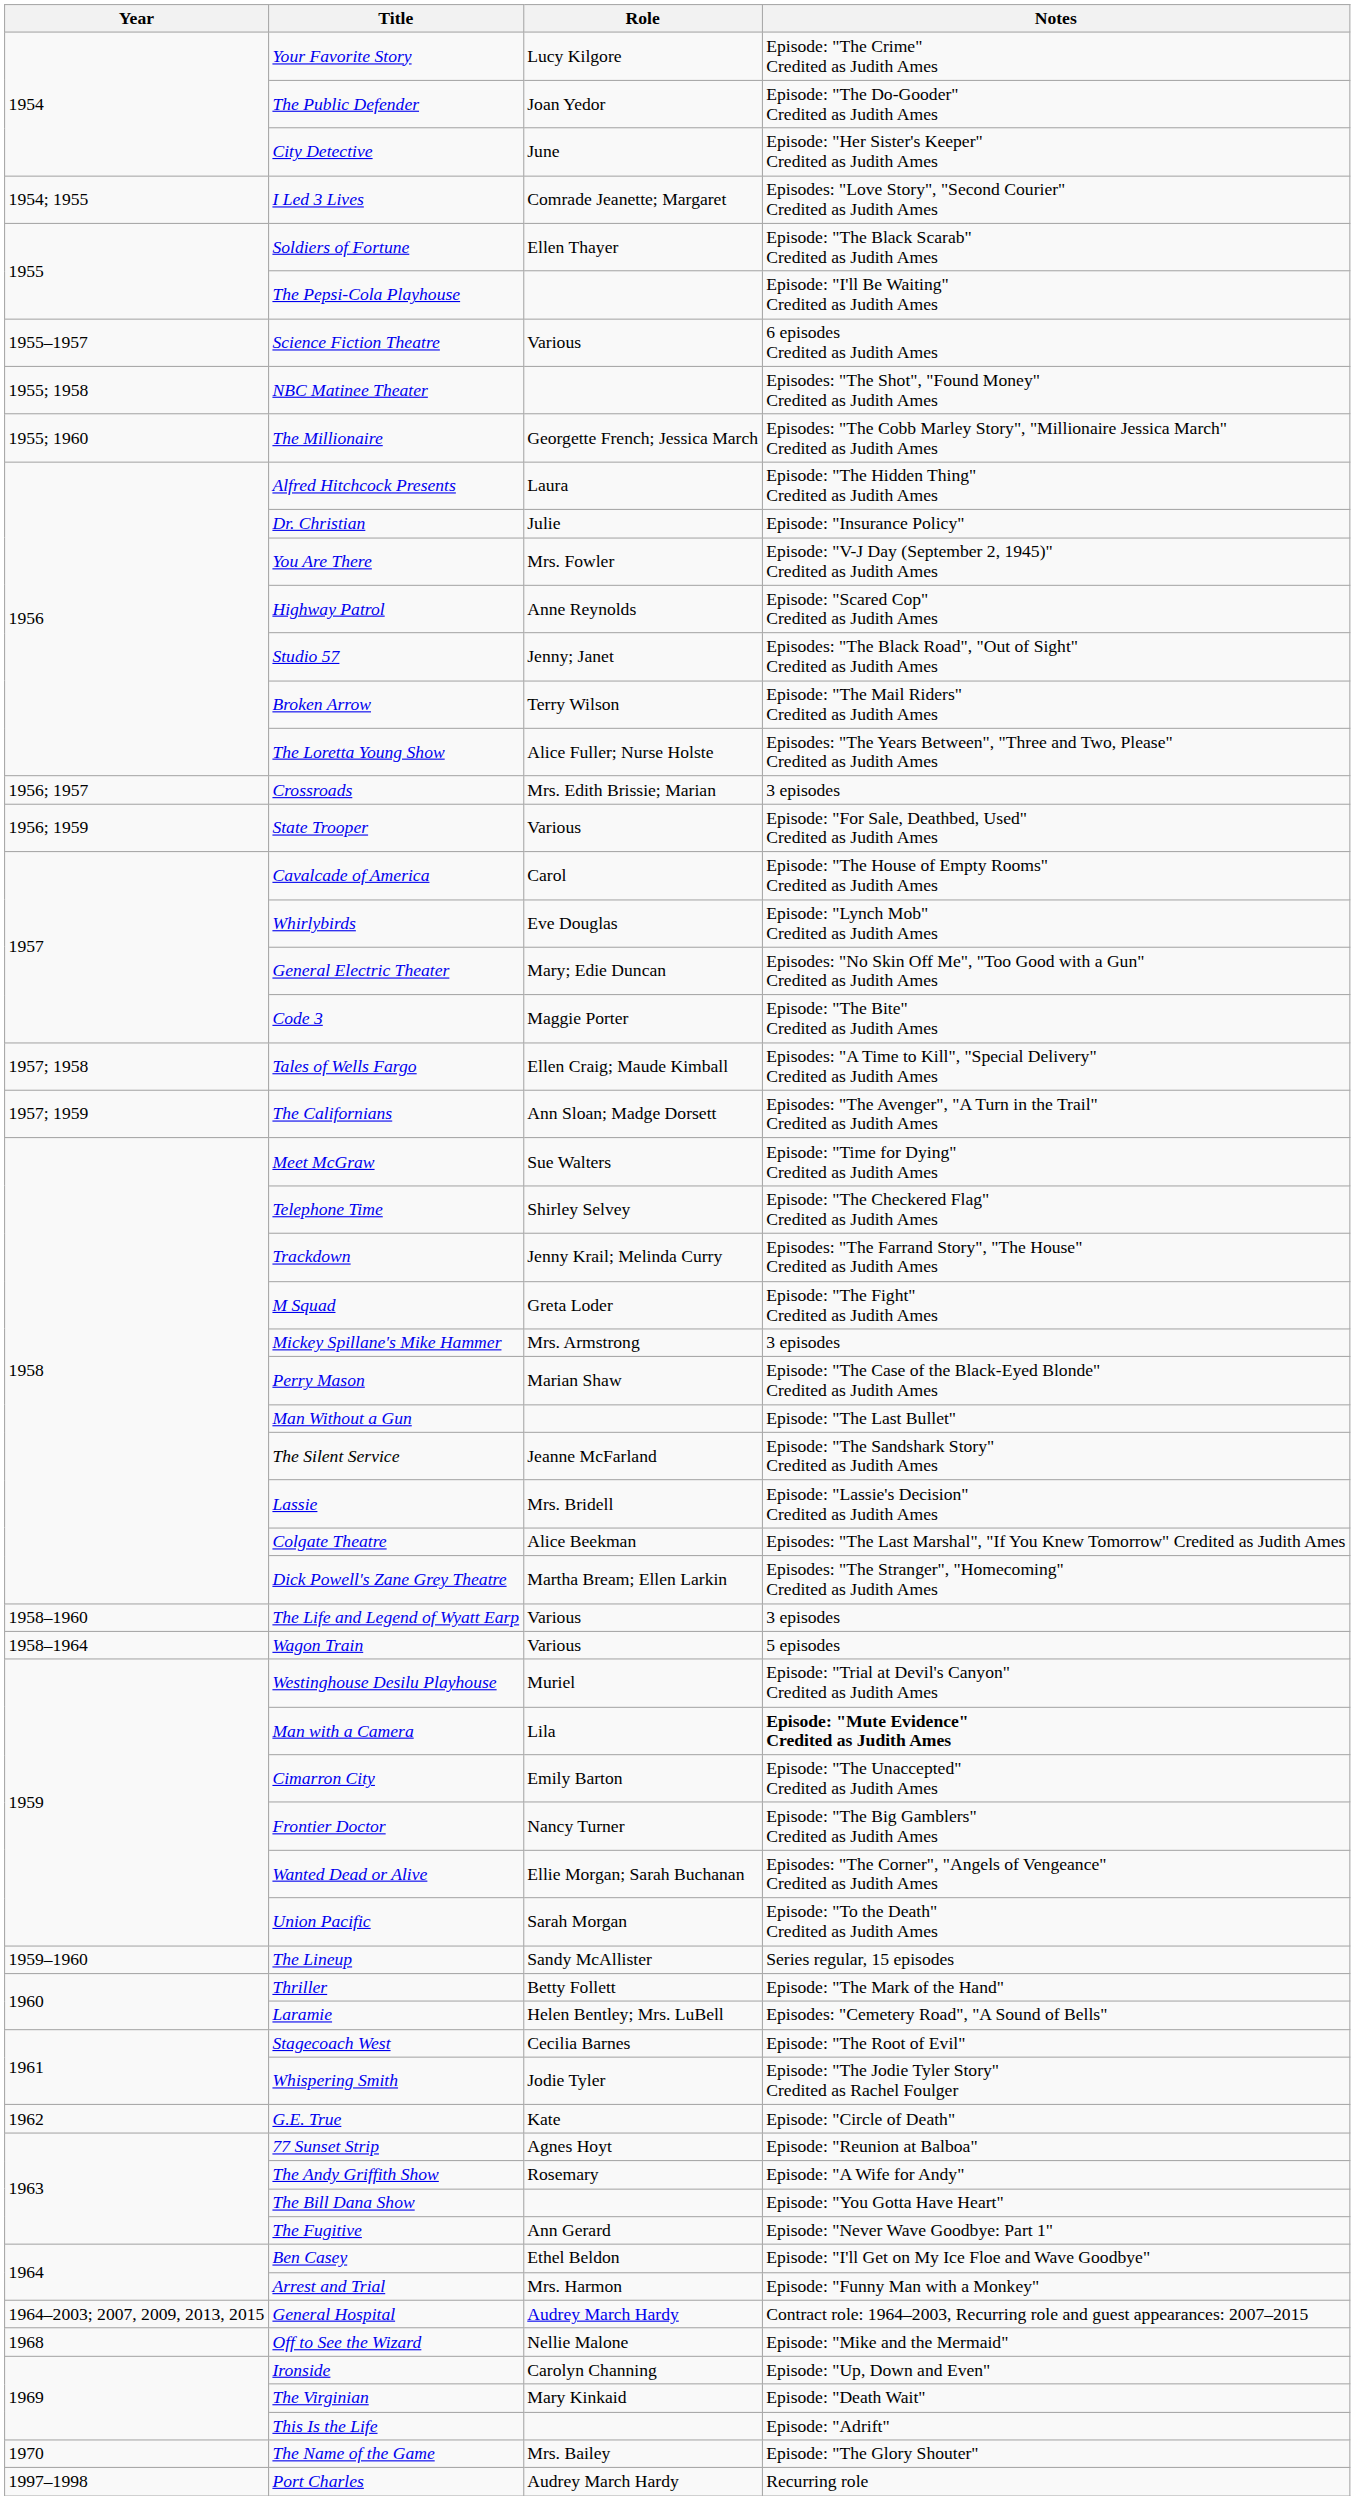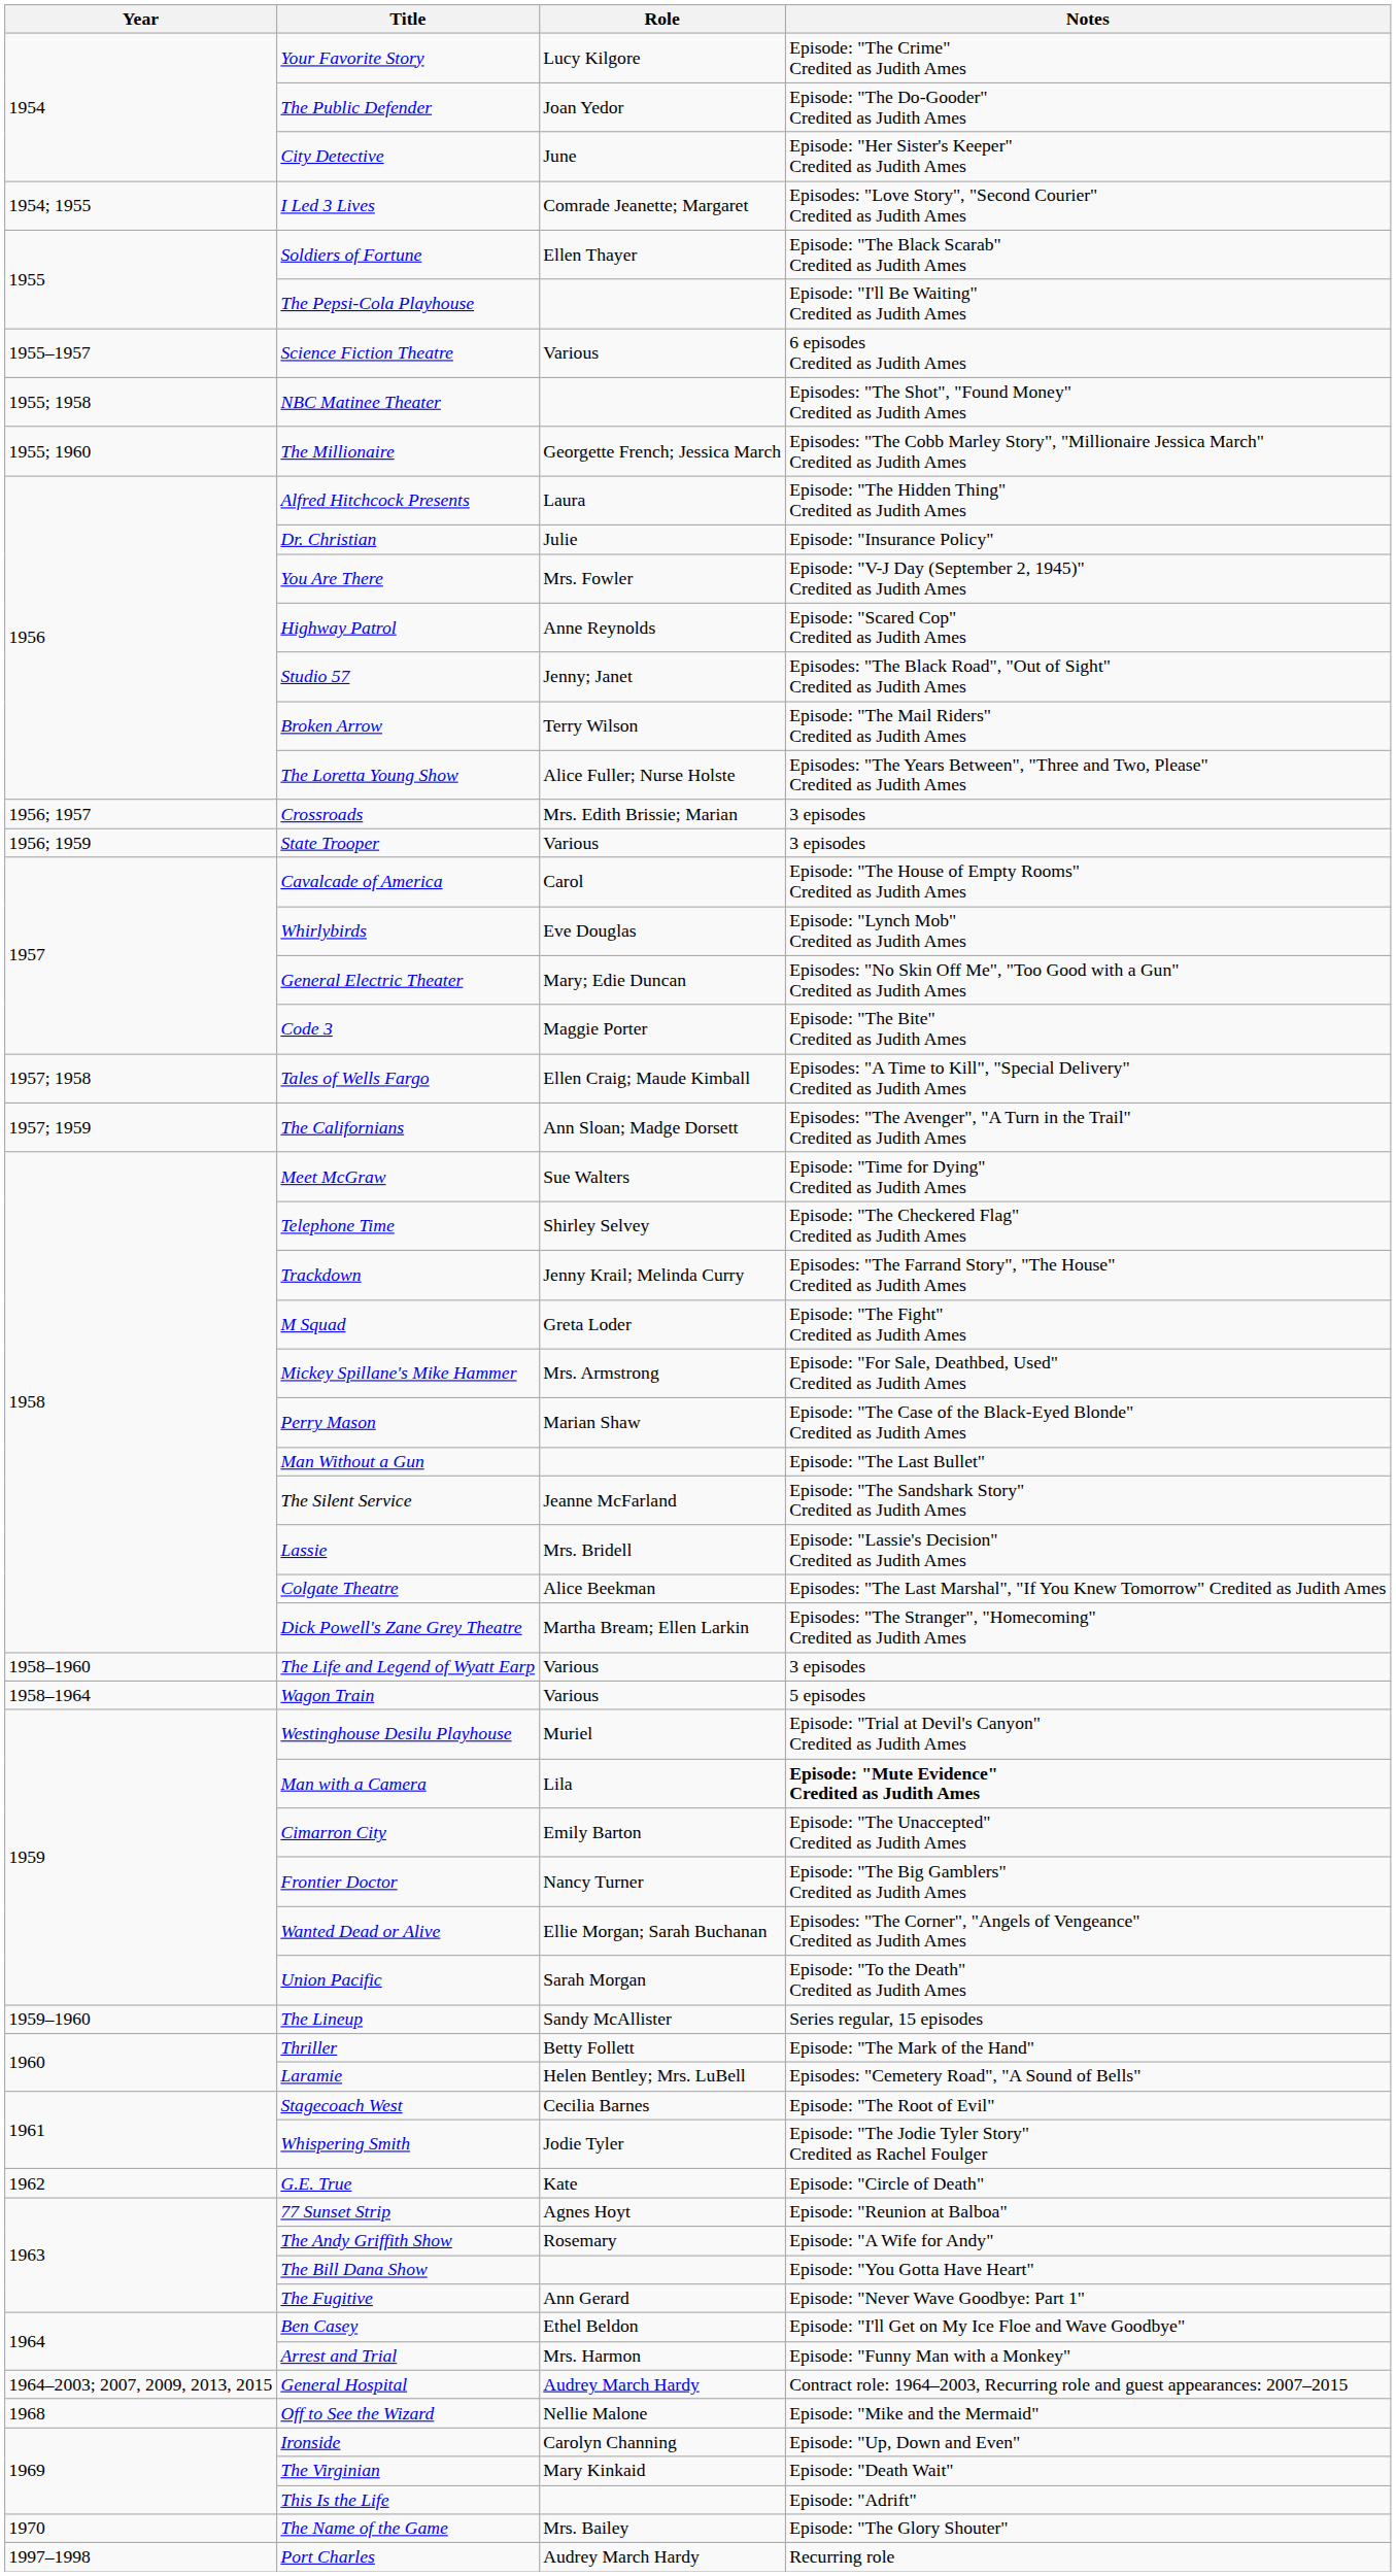State Trooper | Notes: Episode: "For Sale, Deathbed, Used" Credited as Judith Ames -> 3 episodes
Mickey Spillane's Mike Hammer | Notes: 3 episodes -> Episode: "For Sale, Deathbed, Used" Credited as Judith Ames
